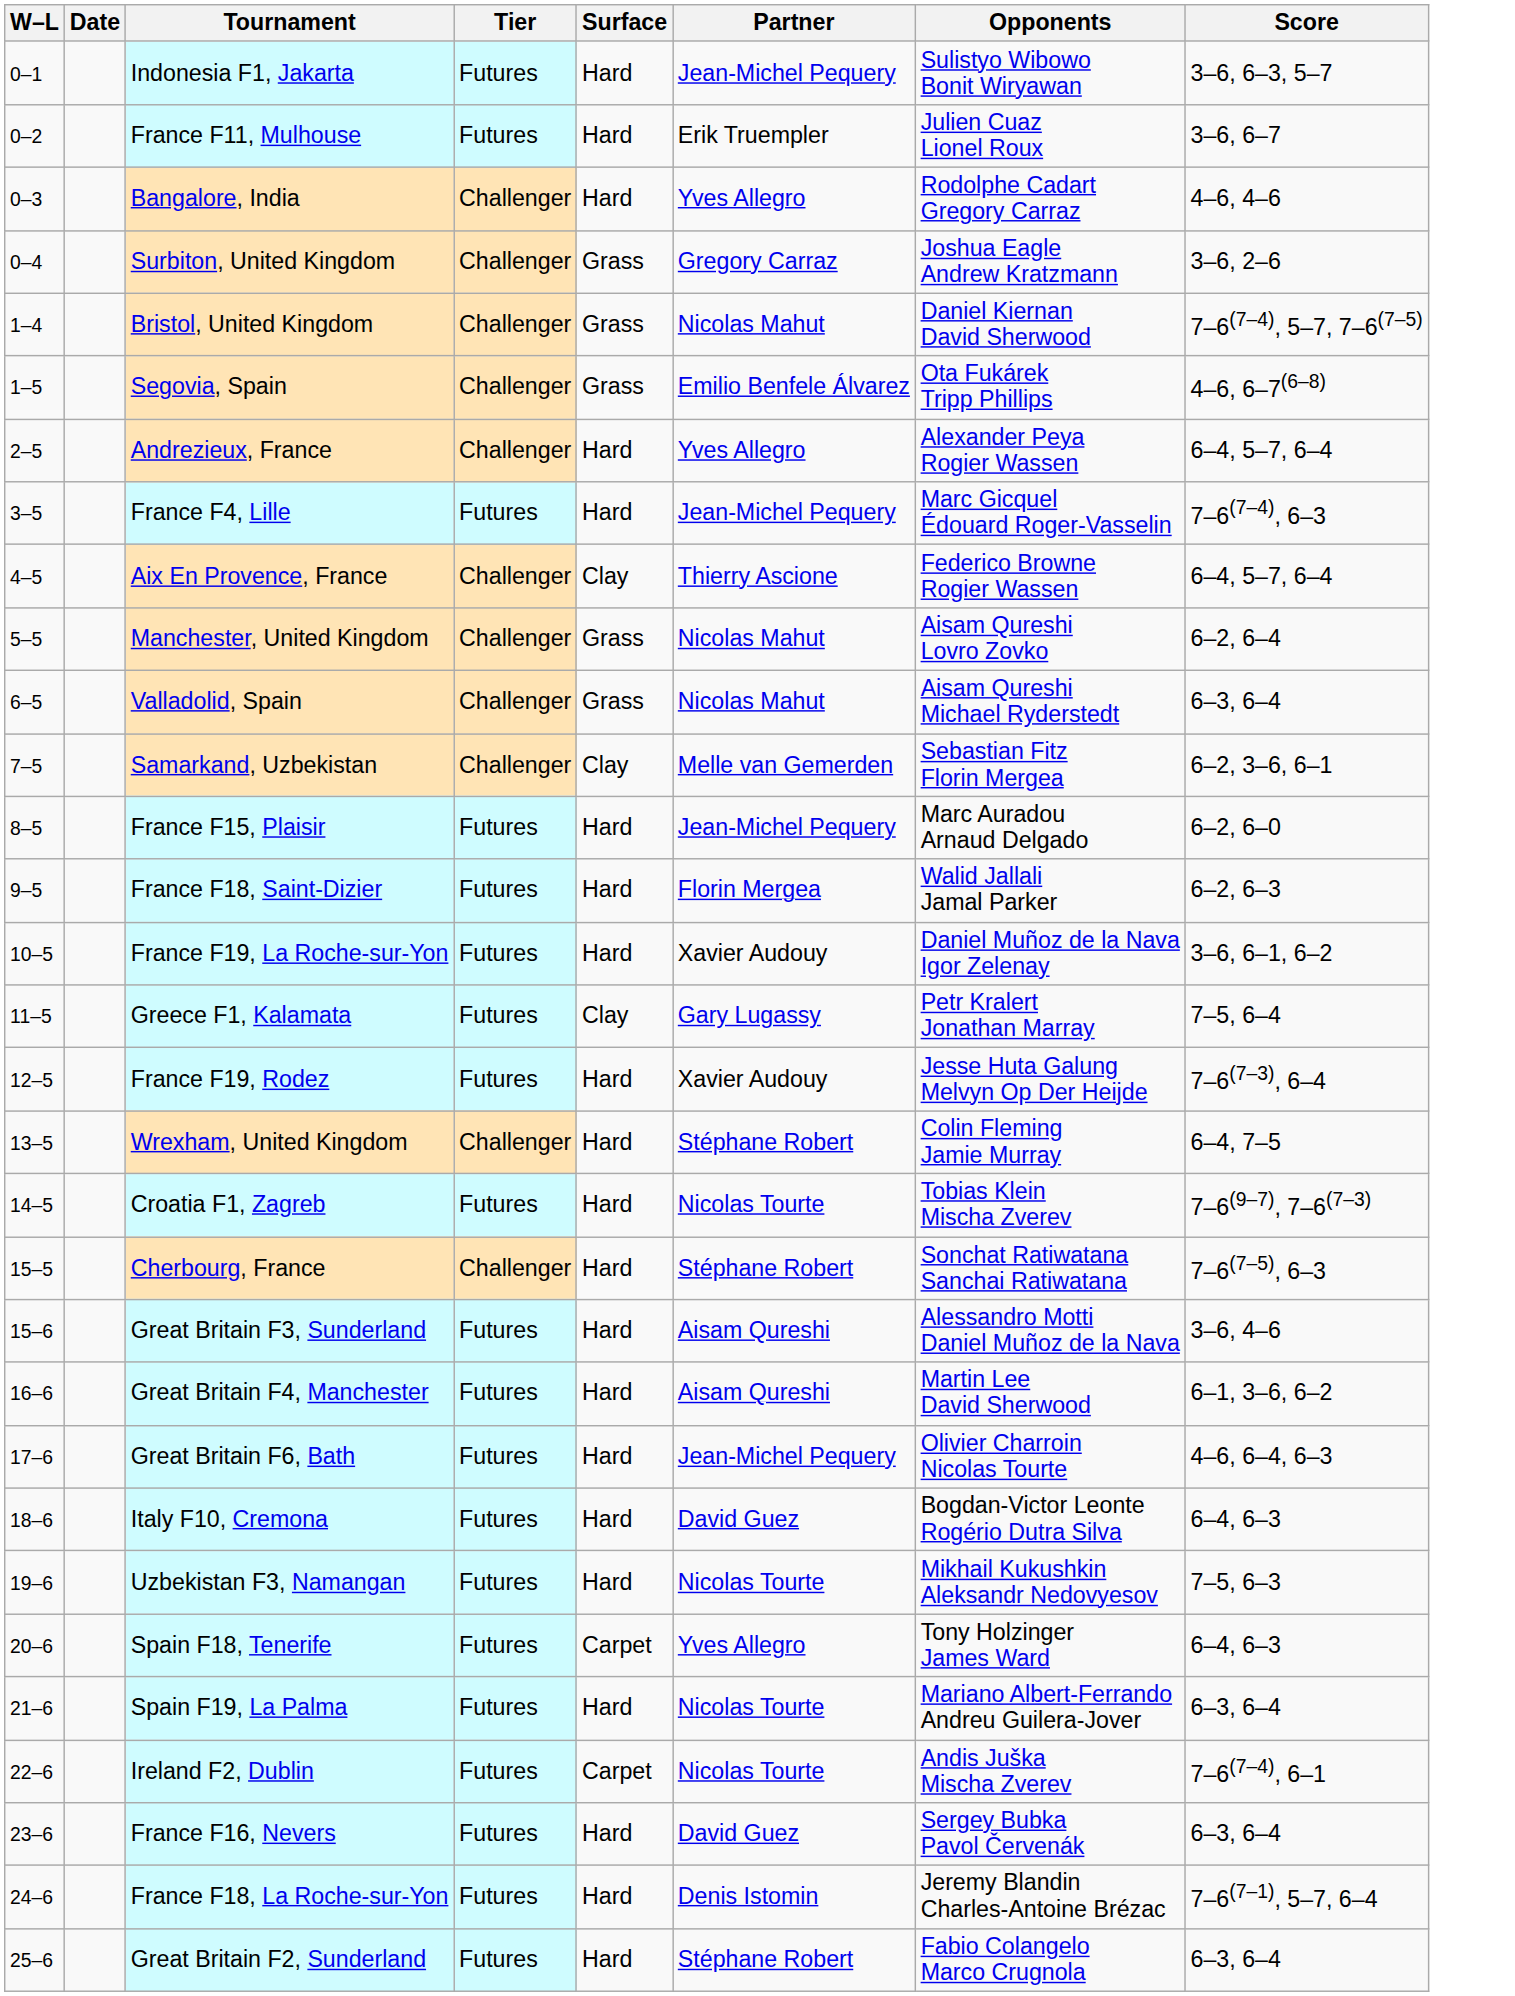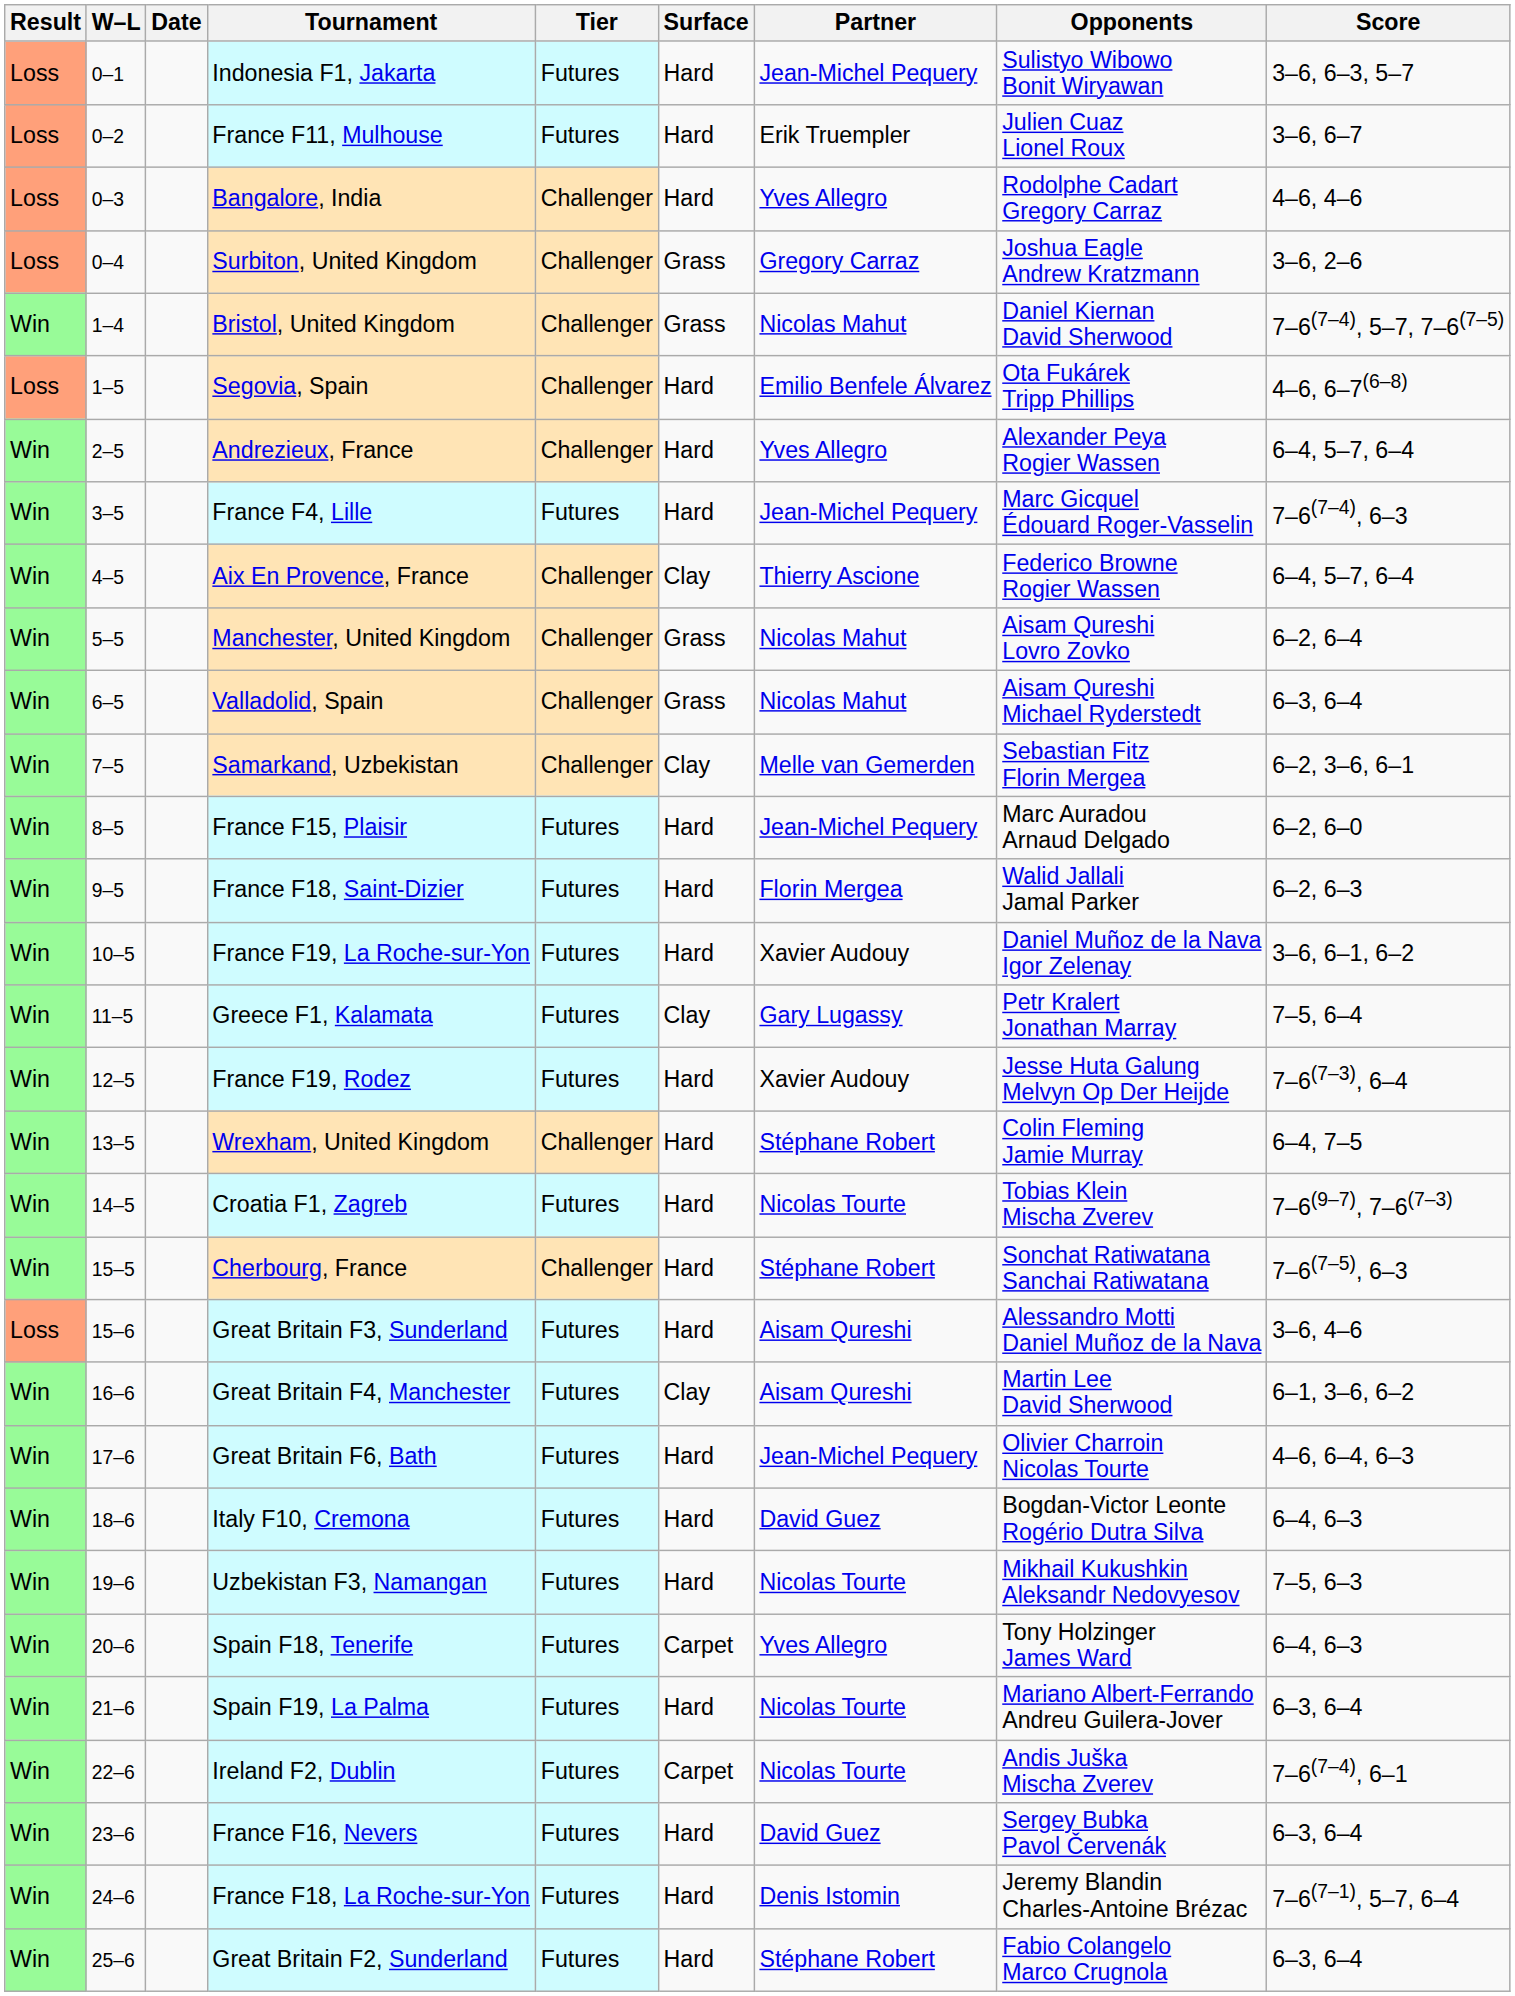+ column: Result | Loss | Loss | Loss | Loss | Win | Loss | Win | Win | Win | Win | Win | Win | Win | Win | Win | Win | Win | Win | Win | Win | Loss | Win | Win | Win | Win | Win | Win | Win | Win | Win | Win
Segovia, Spain | Surface: Grass -> Hard
Great Britain F4, Manchester | Surface: Hard -> Clay
